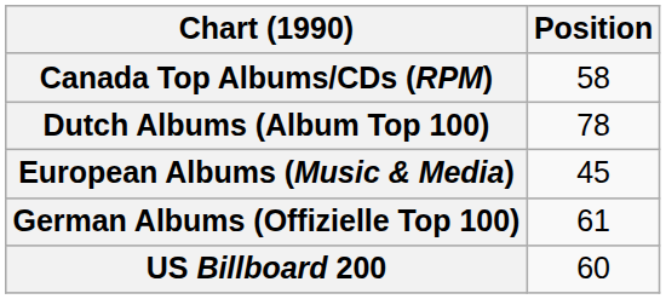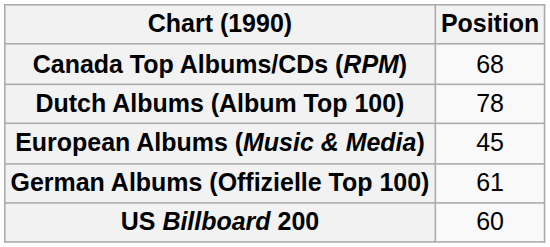Canada Top Albums/CDs (RPM) | Position: 58 -> 68
